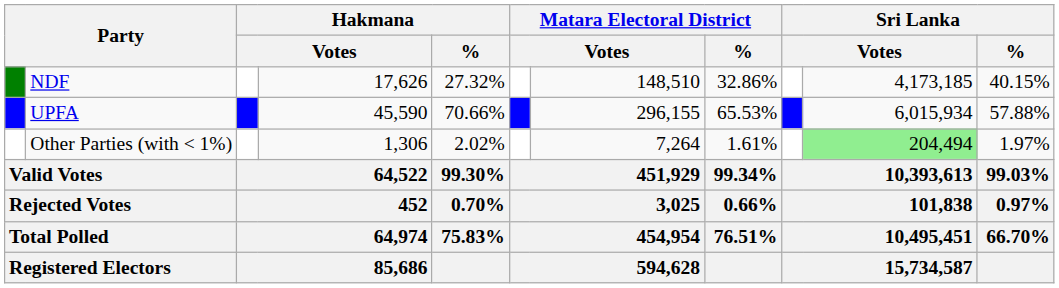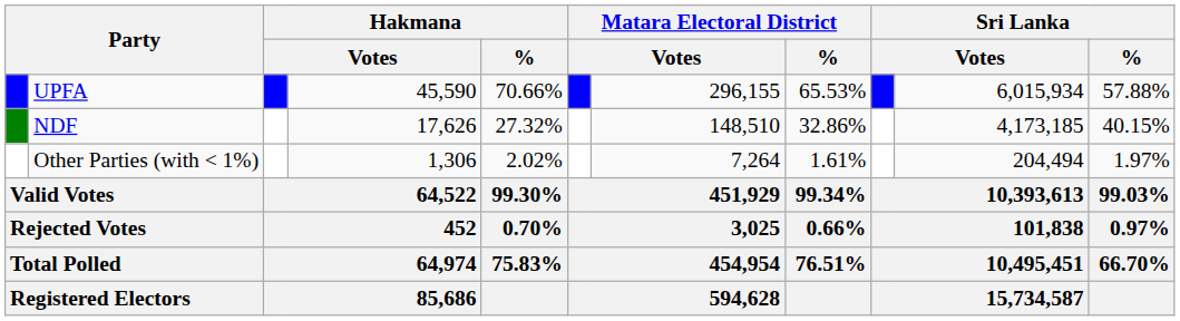rows swapped: UPFA <-> NDF
Other Parties (with < 1%) | column 10: lightgreen background -> no background
